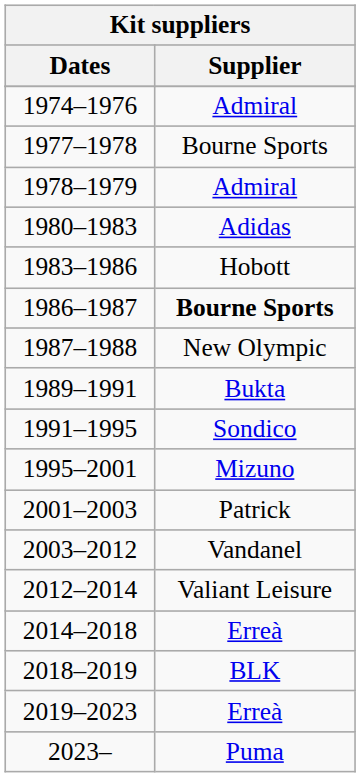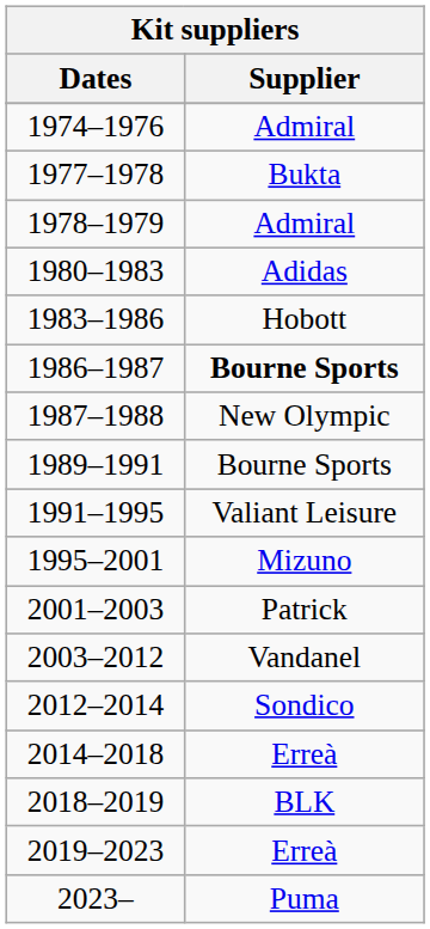1977–1978 | Supplier: Bourne Sports -> Bukta
1989–1991 | Supplier: Bukta -> Bourne Sports
1991–1995 | Supplier: Sondico -> Valiant Leisure
2012–2014 | Supplier: Valiant Leisure -> Sondico
